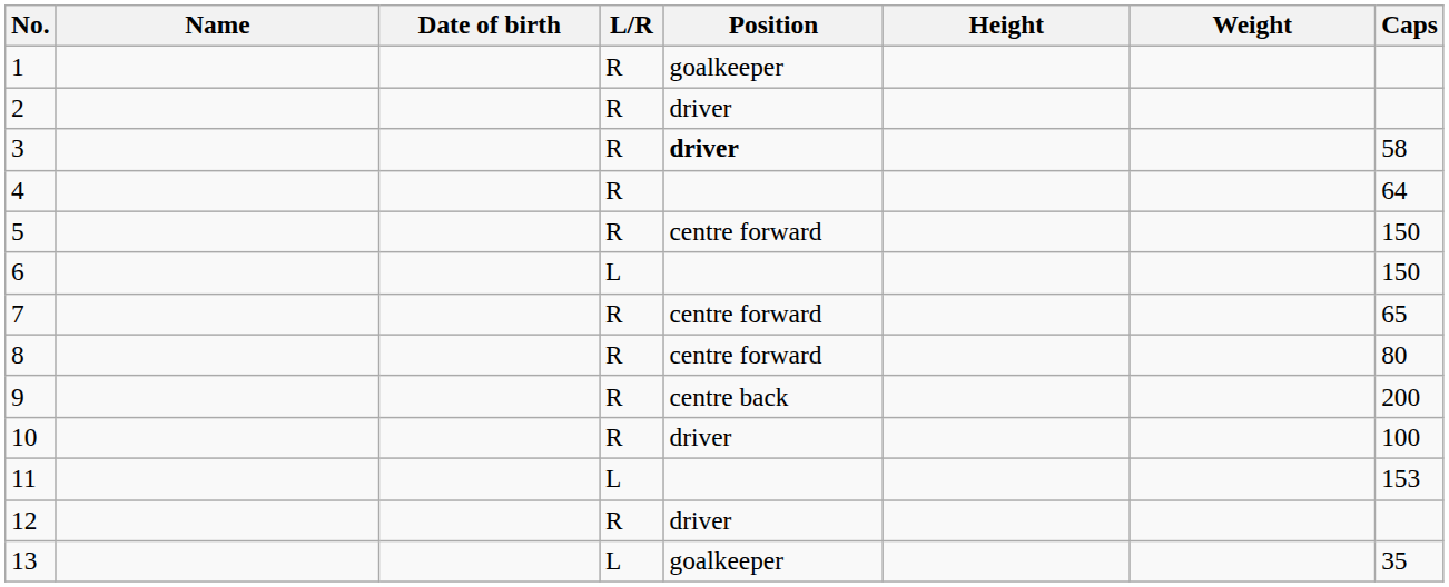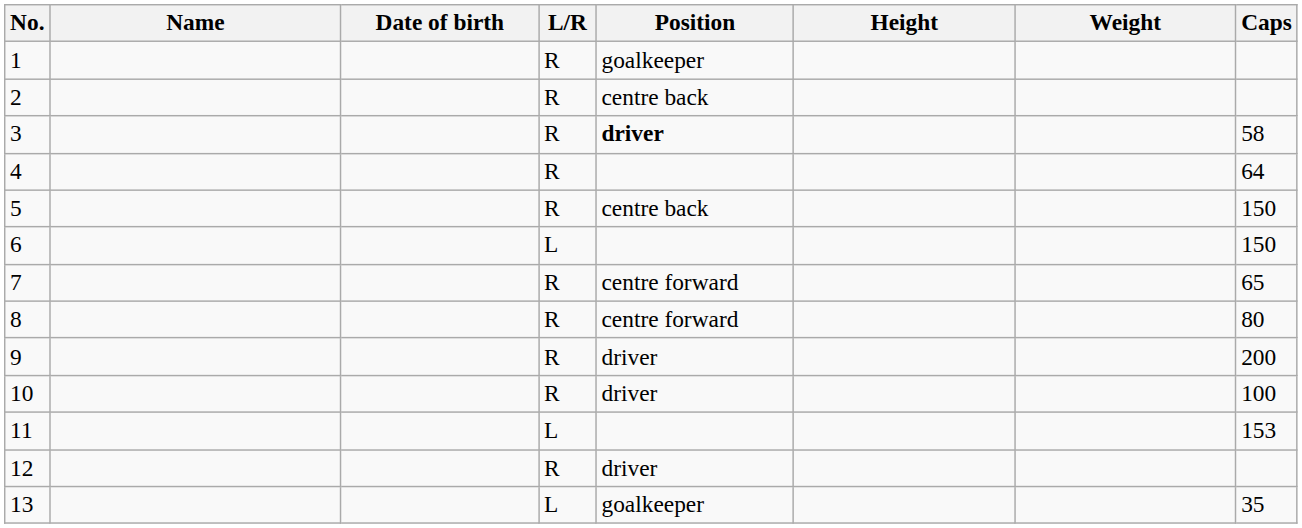2 | Position: driver -> centre back
5 | Position: centre forward -> centre back
9 | Position: centre back -> driver
